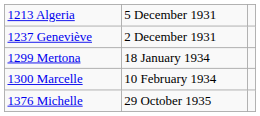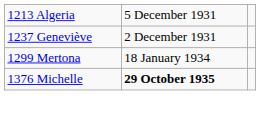- row: 1300 Marcelle | 10 February 1934
1376 Michelle | column 2: normal -> bold
